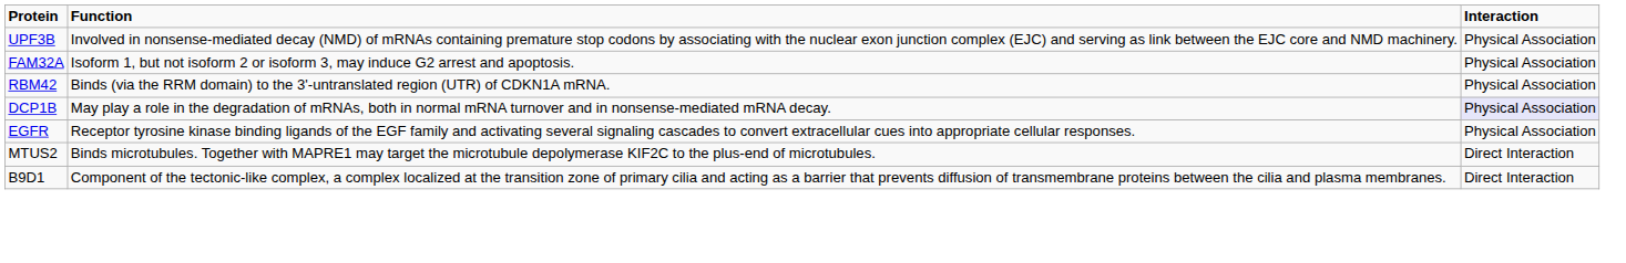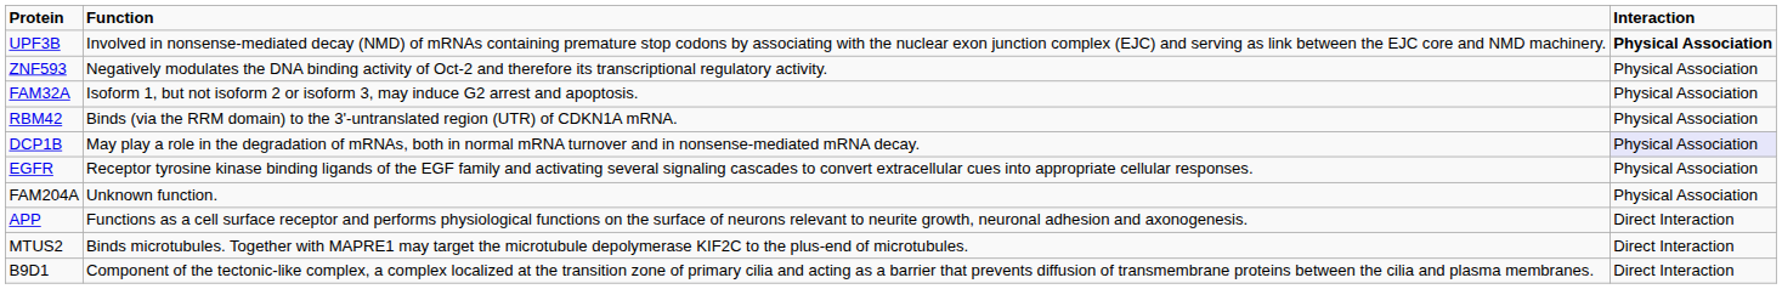UPF3B | Interaction: normal -> bold
+ row: ZNF593 | Negatively modulates the DNA binding activity of Oct-2 and therefore its transcriptional regulatory activity. | Physical Association
+ row: FAM204A | Unknown function. | Physical Association
+ row: APP | Functions as a cell surface receptor and performs physiological functions on the surface of neurons relevant to neurite growth, neuronal adhesion and axonogenesis. | Direct Interaction
